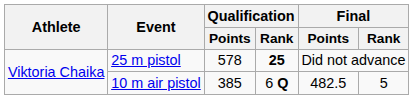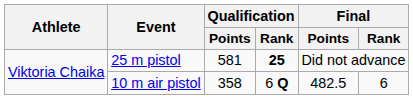25 m pistol | Qualification / Points: 578 -> 581
10 m air pistol | Qualification / Points: 385 -> 358
10 m air pistol | Final / Rank: 5 -> 6
